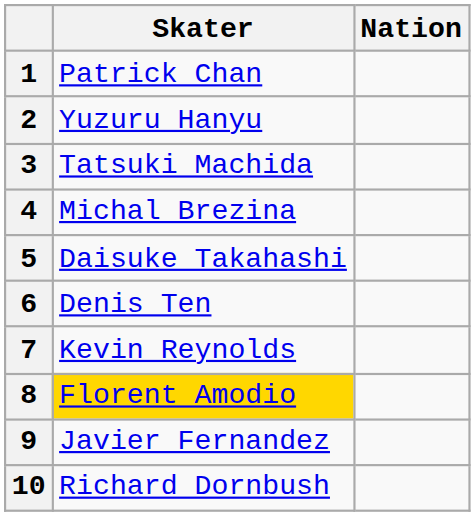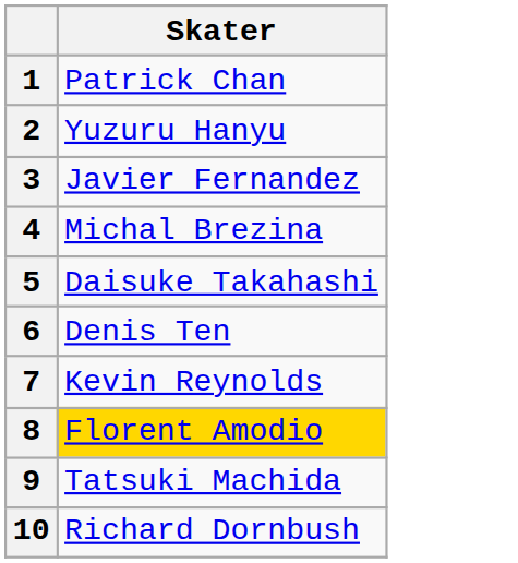- column: Nation
3 | Skater: Tatsuki Machida -> Javier Fernandez
9 | Skater: Javier Fernandez -> Tatsuki Machida
